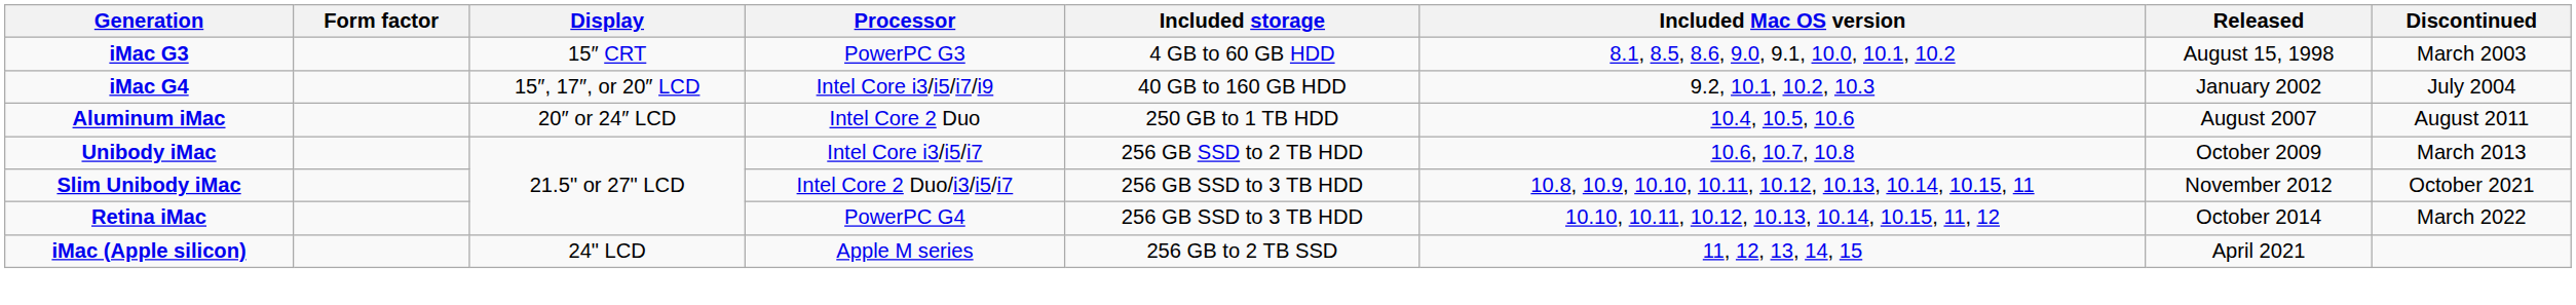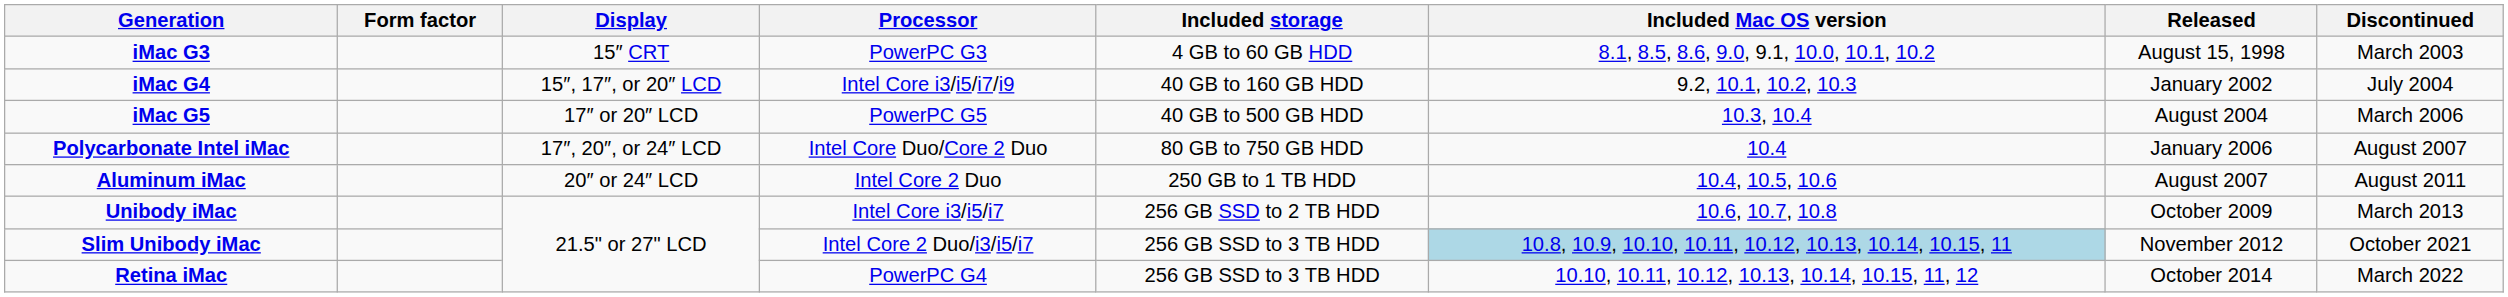+ row: iMac G5 | 17″ or 20″ LCD | PowerPC G5 | 40 GB to 500 GB HDD | 10.3, 10.4 | August 2004 | March 2006
+ row: Polycarbonate Intel iMac | 17″, 20″, or 24″ LCD | Intel Core Duo/Core 2 Duo | 80 GB to 750 GB HDD | 10.4 | January 2006 | August 2007
Slim Unibody iMac | Included Mac OS version: no background -> lightblue background
- row: iMac (Apple silicon) | 24" LCD | Apple M series | 256 GB to 2 TB SSD | 11, 12, 13, 14, 15 | April 2021
